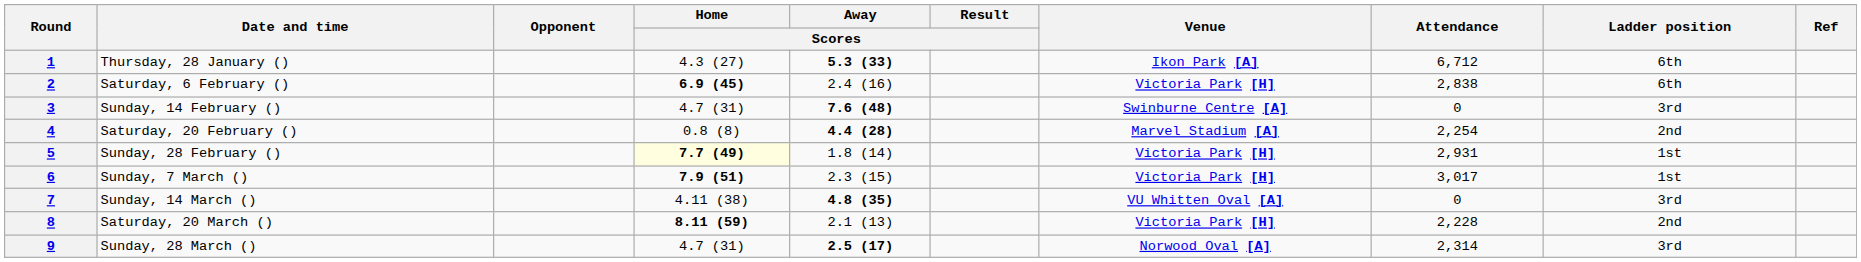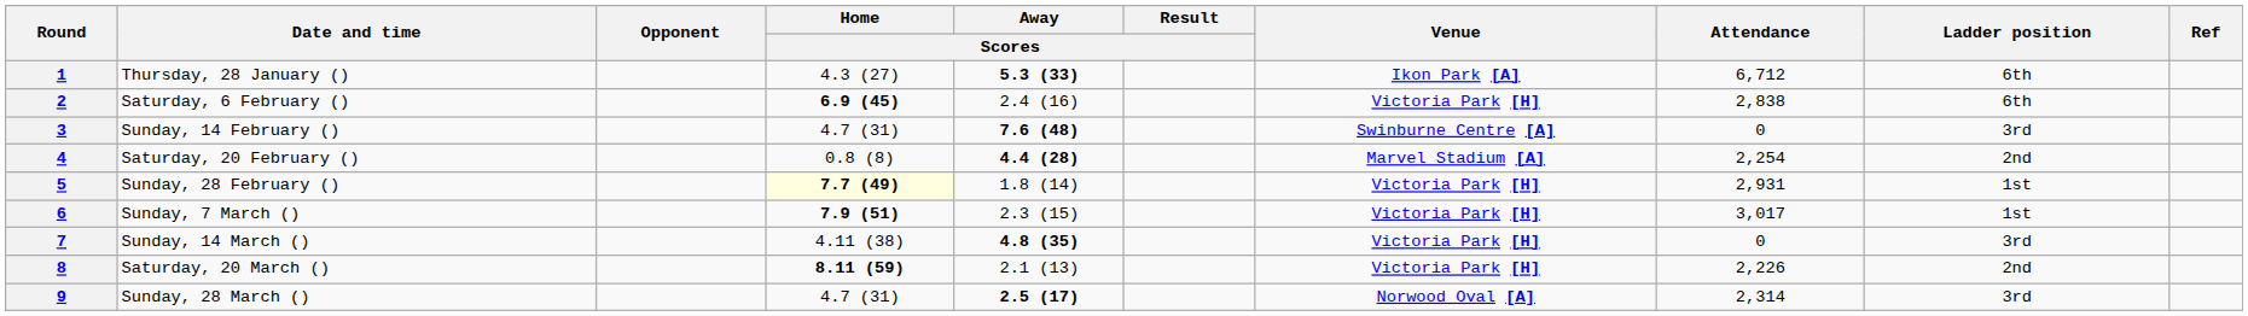7 | Venue: VU Whitten Oval [A] -> Victoria Park [H]
8 | Attendance: 2,228 -> 2,226
